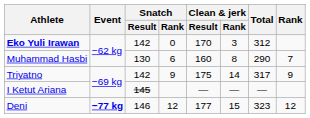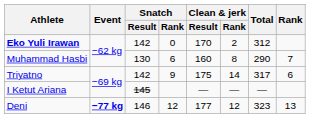Eko Yuli Irawan | Clean & jerk / Rank: 3 -> 2
Triyatno | Rank: 9 -> 6
Deni | Clean & jerk / Rank: 15 -> 12
Deni | Rank: 12 -> 13
